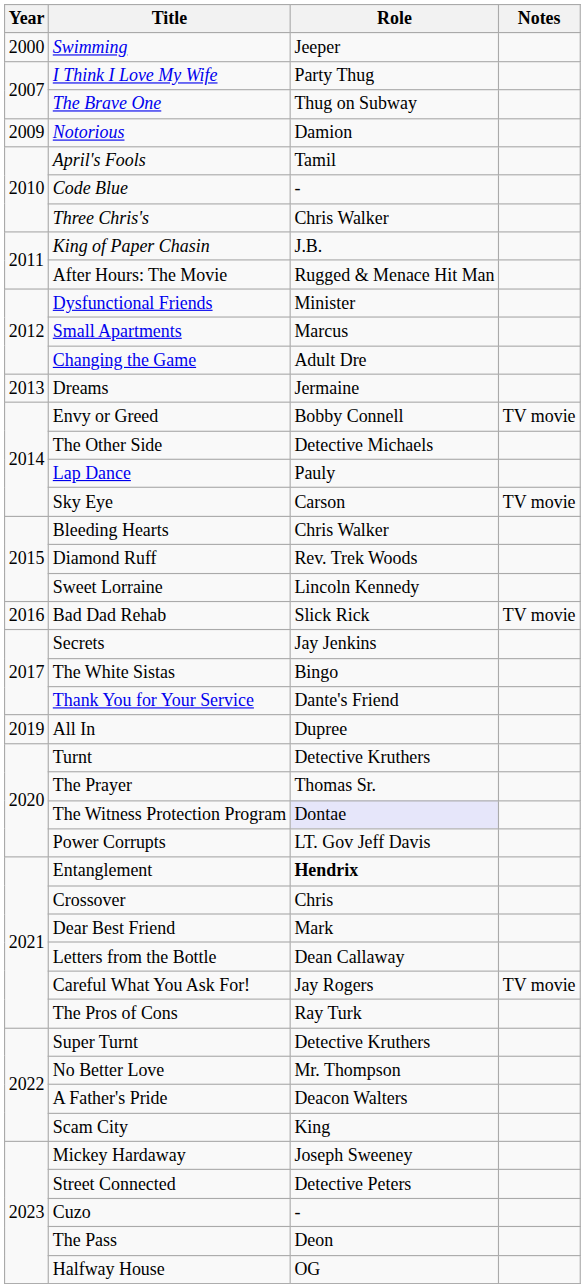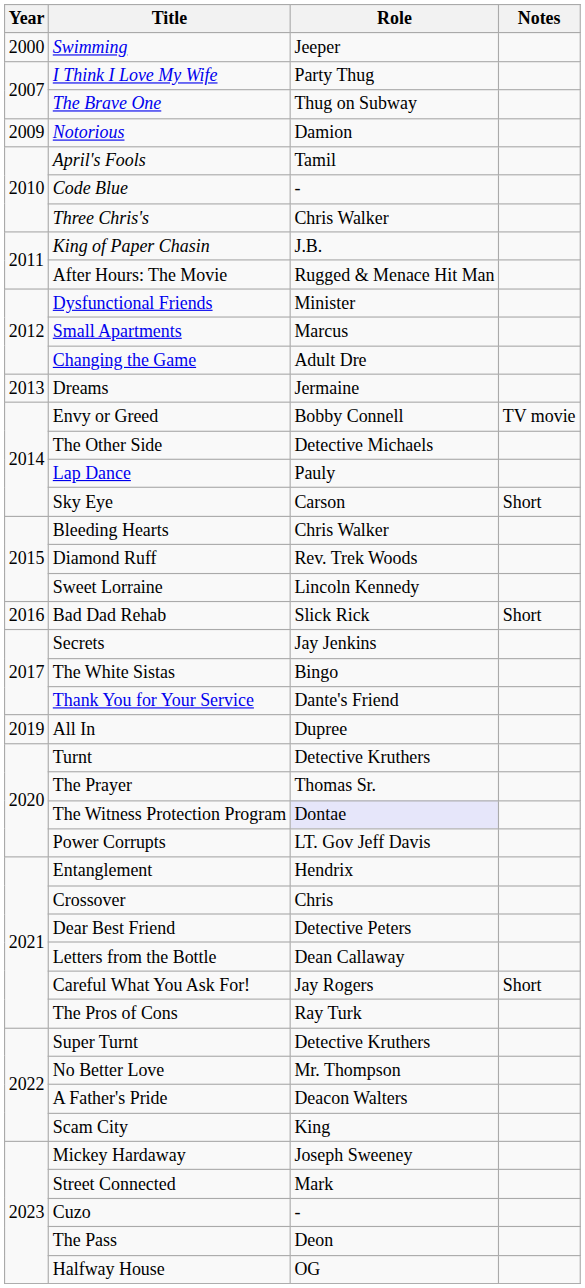Sky Eye | Notes: TV movie -> Short
Bad Dad Rehab | Notes: TV movie -> Short
Entanglement | Role: bold -> normal
Dear Best Friend | Role: Mark -> Detective Peters
Careful What You Ask For! | Notes: TV movie -> Short
Street Connected | Role: Detective Peters -> Mark
